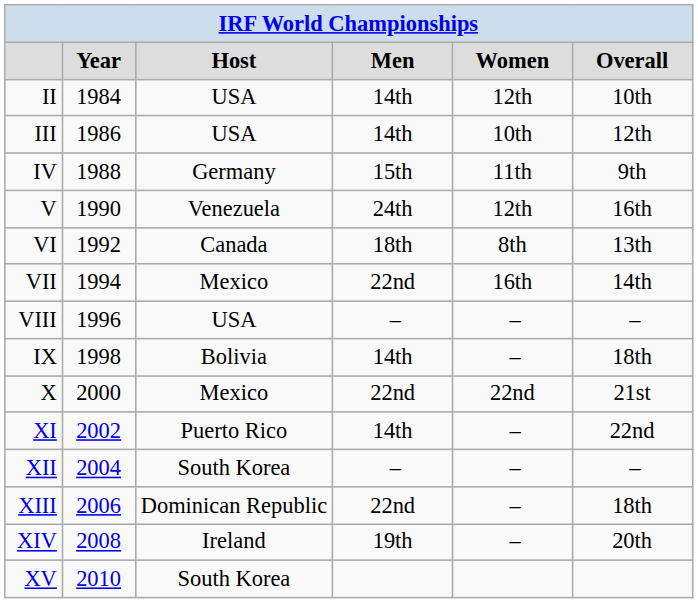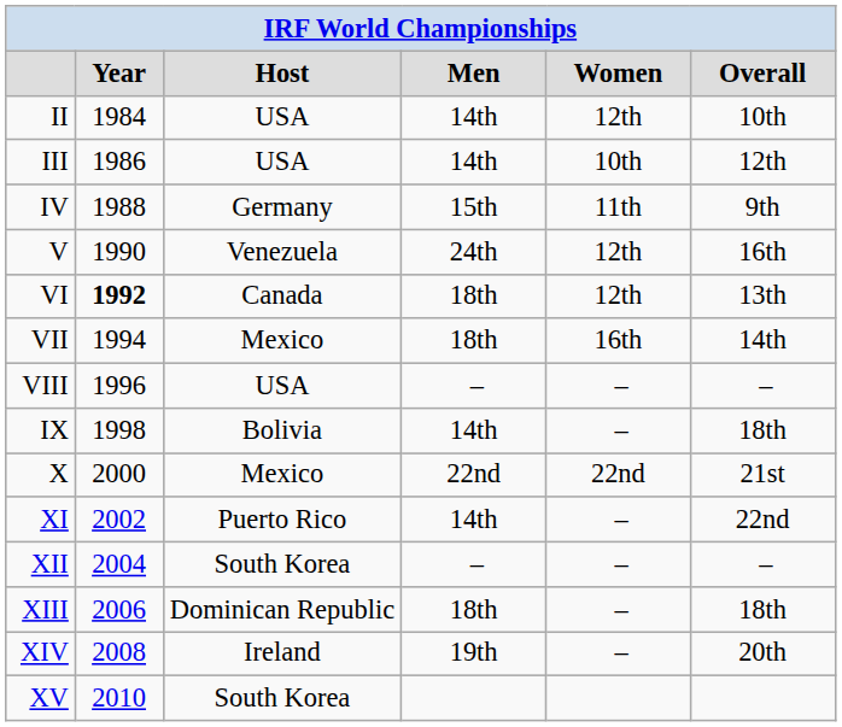VI | column 2: normal -> bold
VI | column 5: 8th -> 12th
VII | column 4: 22nd -> 18th
XIII | column 4: 22nd -> 18th
